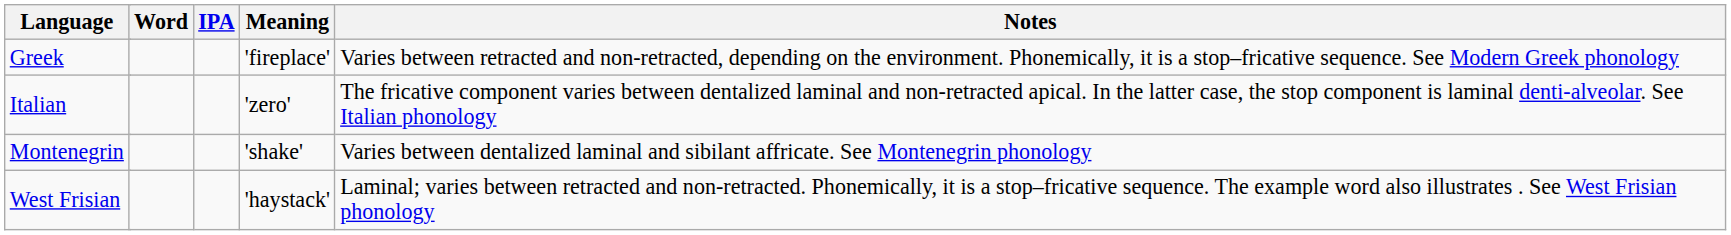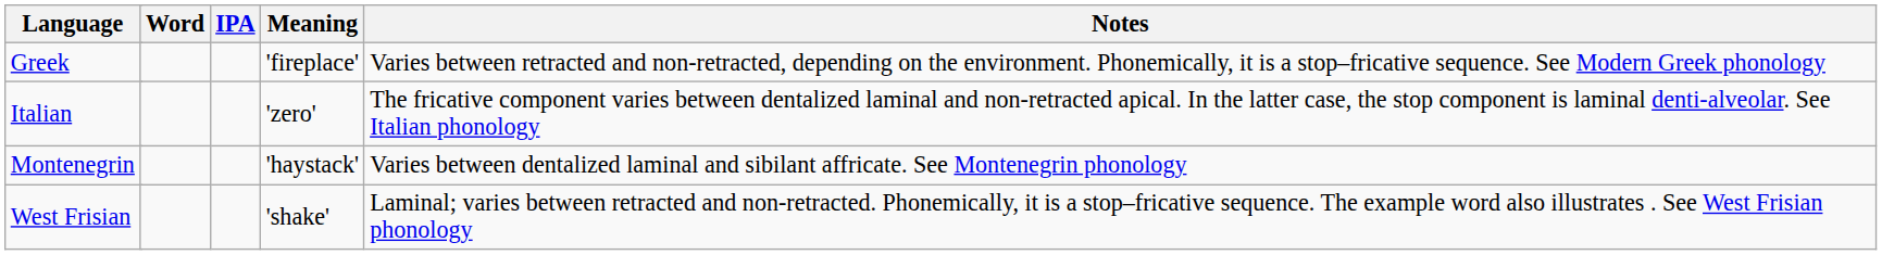Montenegrin | Meaning: 'shake' -> 'haystack'
West Frisian | Meaning: 'haystack' -> 'shake'
